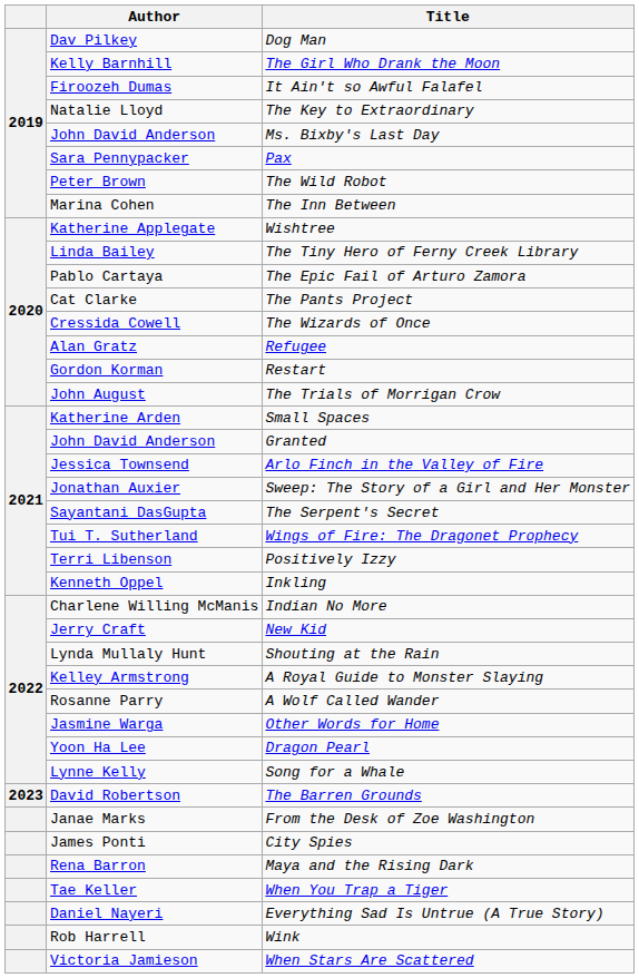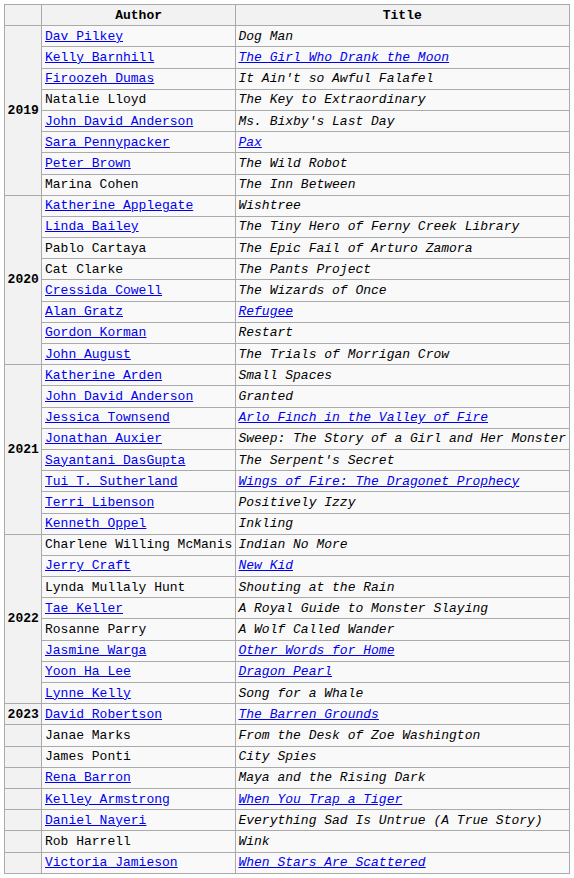A Royal Guide to Monster Slaying | Author: Kelley Armstrong -> Tae Keller
When You Trap a Tiger | Author: Tae Keller -> Kelley Armstrong
